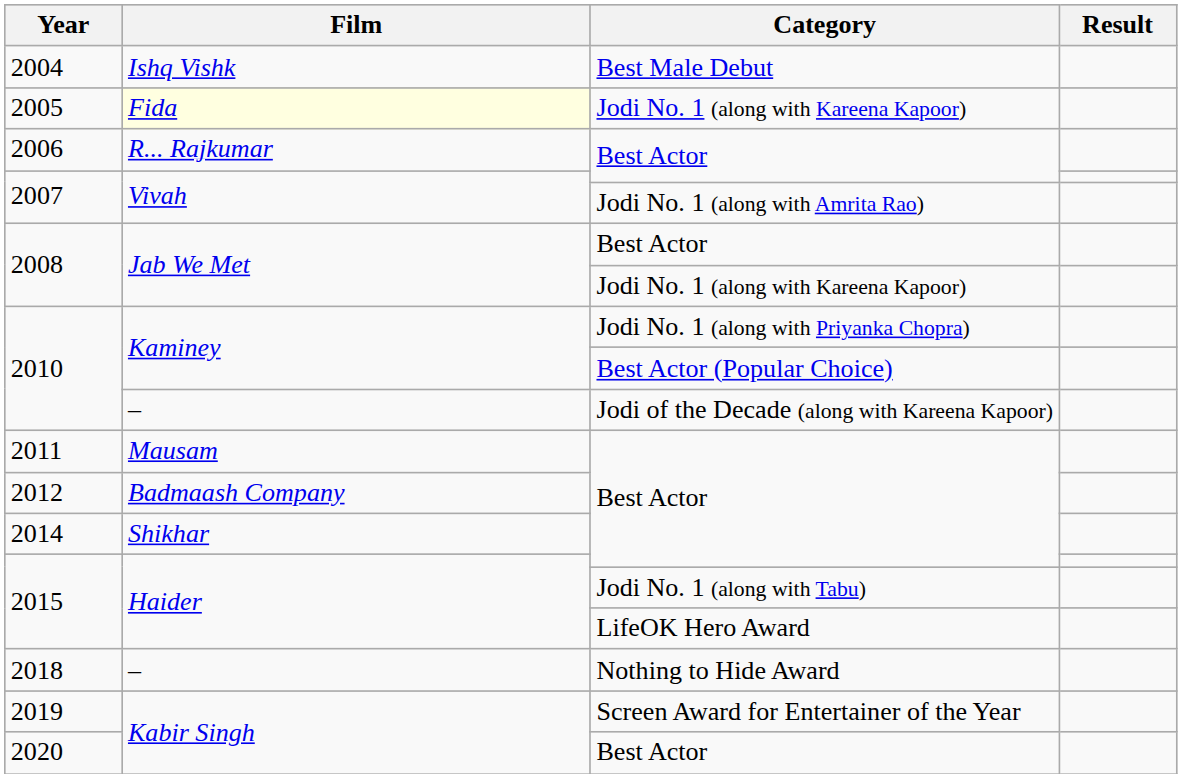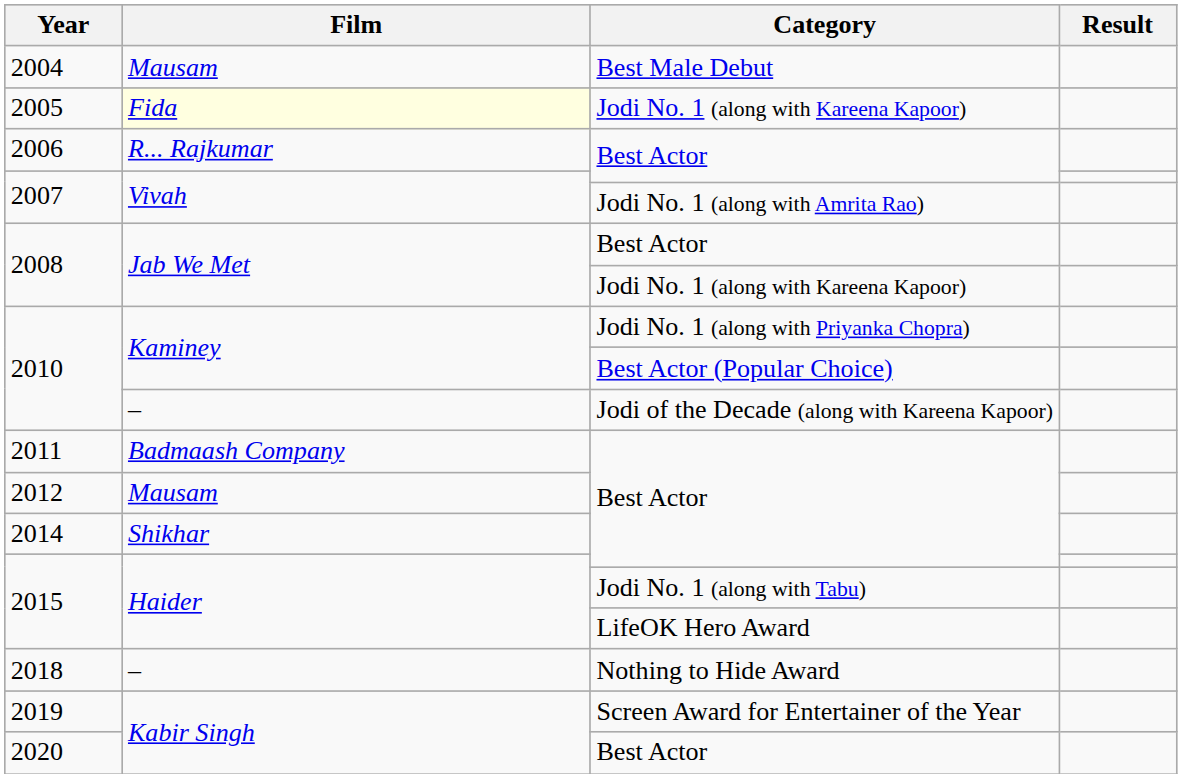2004 | Film: Ishq Vishk -> Mausam
2011 | Film: Mausam -> Badmaash Company
2012 | Film: Badmaash Company -> Mausam
